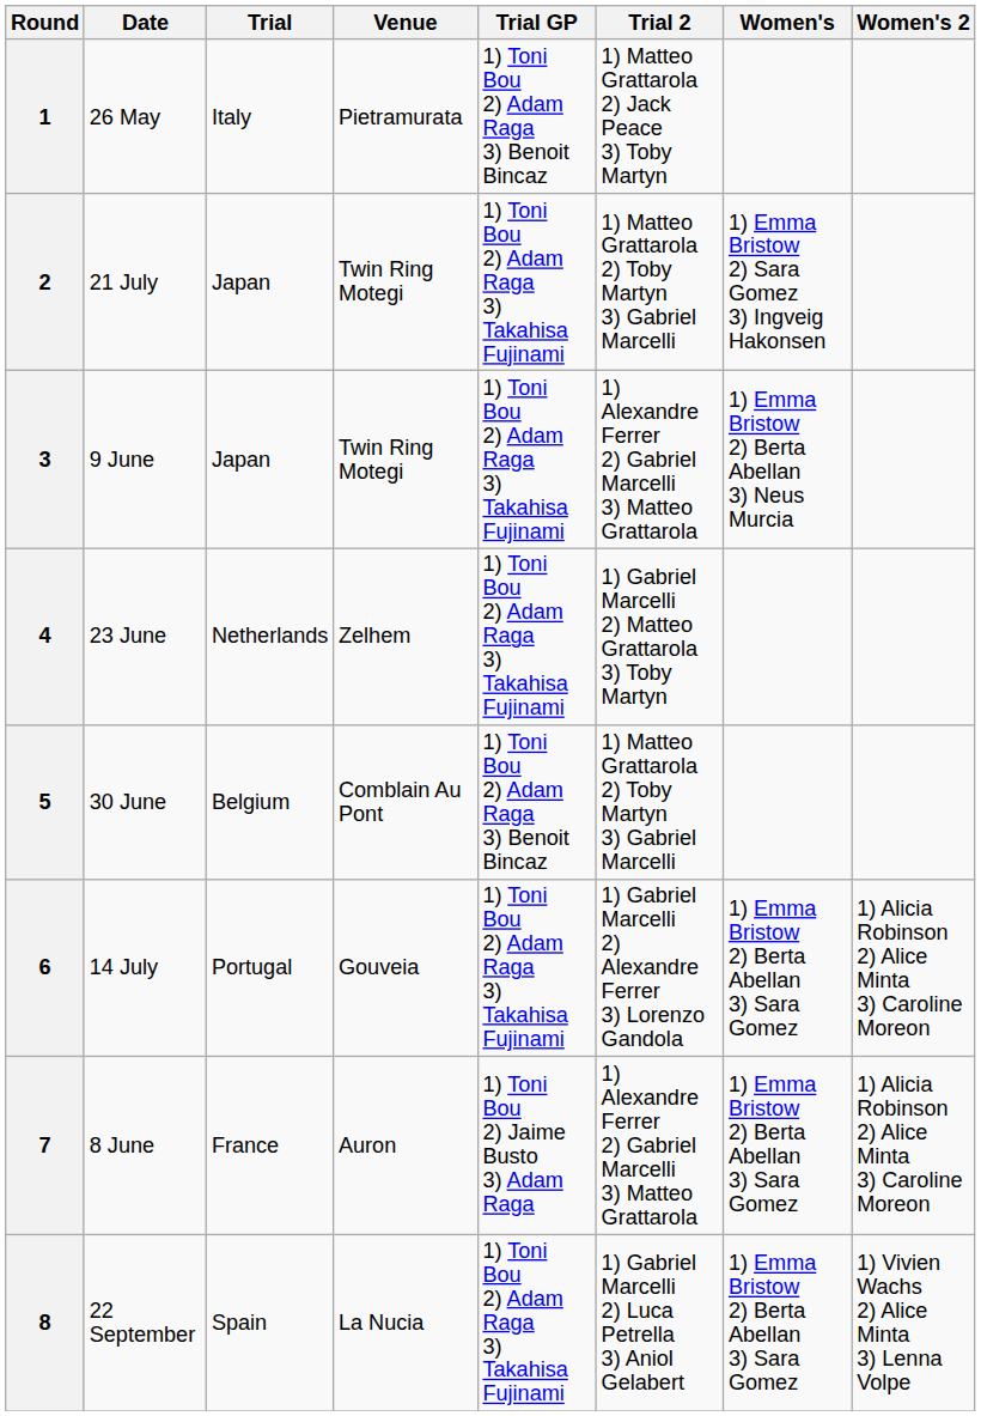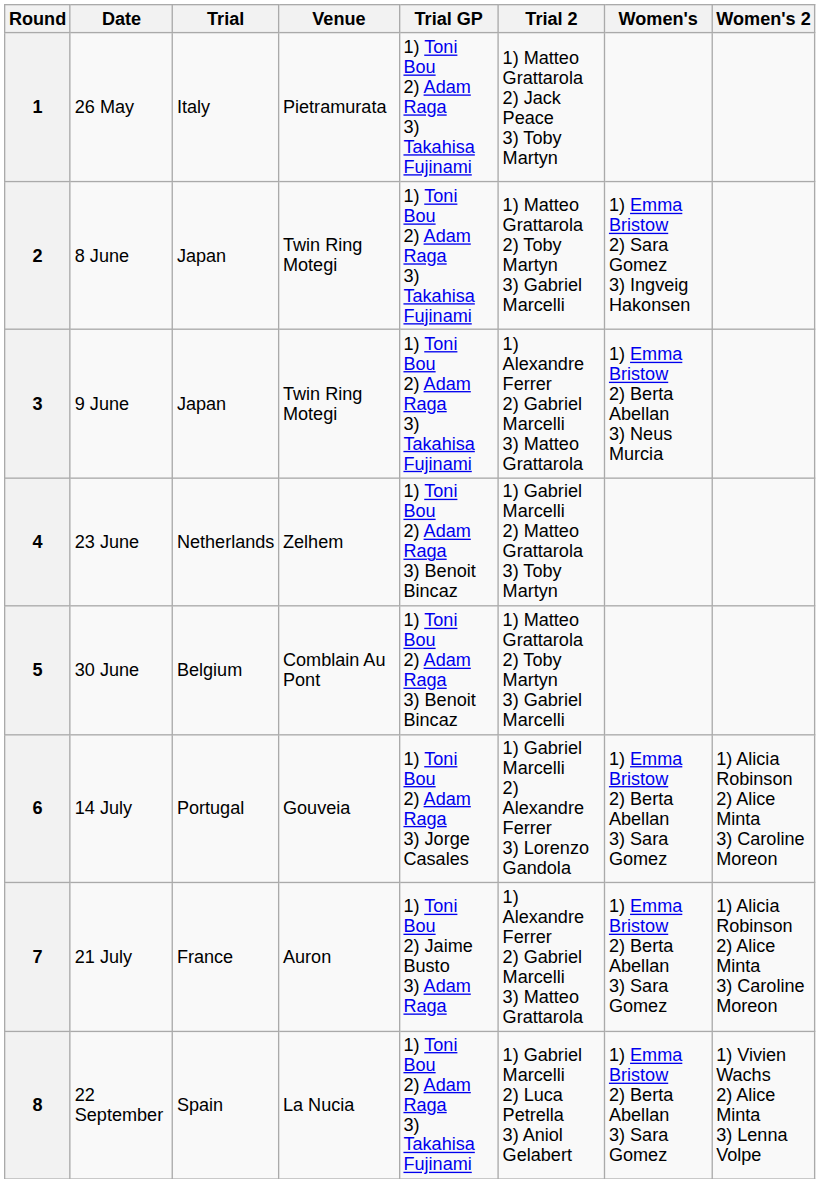1 | Trial GP: 1) Toni Bou 2) Adam Raga 3) Benoit Bincaz -> 1) Toni Bou 2) Adam Raga 3) Takahisa Fujinami
2 | Date: 21 July -> 8 June
4 | Trial GP: 1) Toni Bou 2) Adam Raga 3) Takahisa Fujinami -> 1) Toni Bou 2) Adam Raga 3) Benoit Bincaz
6 | Trial GP: 1) Toni Bou 2) Adam Raga 3) Takahisa Fujinami -> 1) Toni Bou 2) Adam Raga 3) Jorge Casales
7 | Date: 8 June -> 21 July
